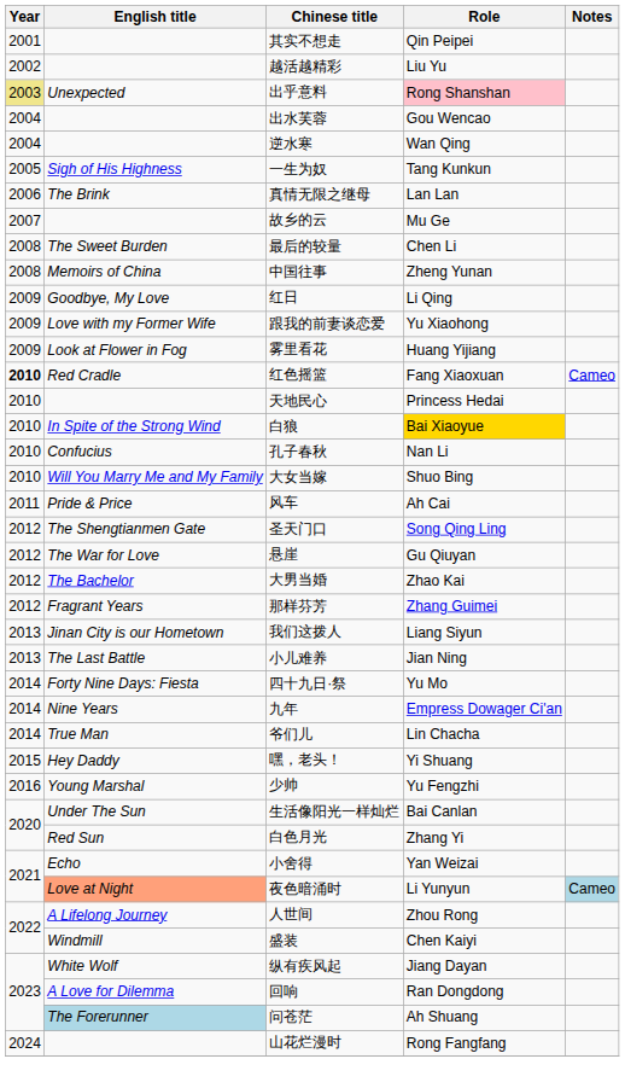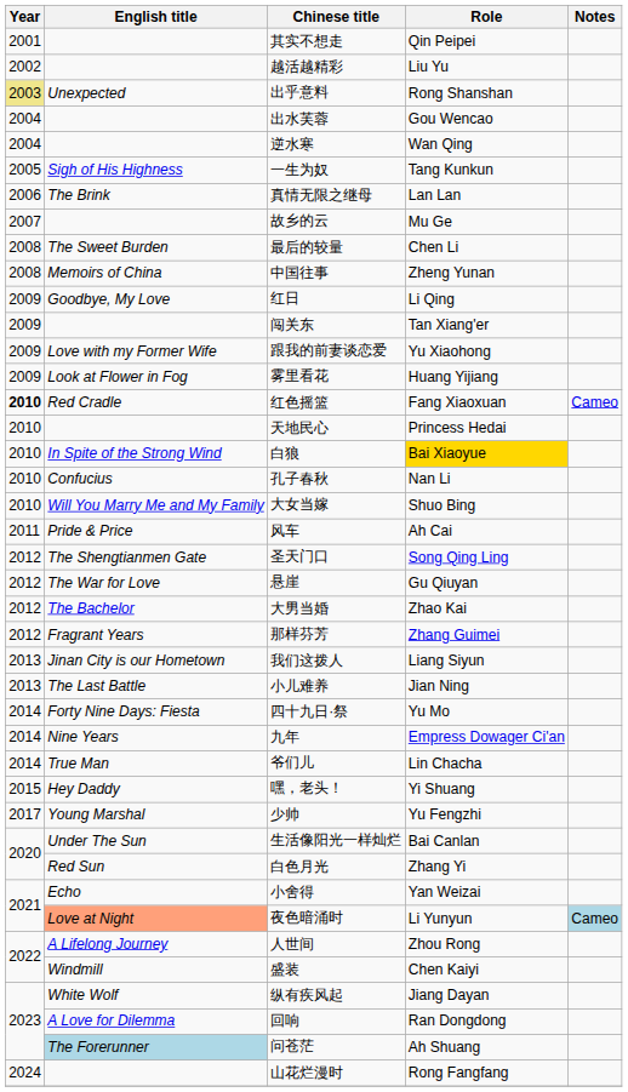出乎意料 | Role: pink background -> no background
+ row: 2009 | 闯关东 | Tan Xiang'er
少帅 | Year: 2016 -> 2017
